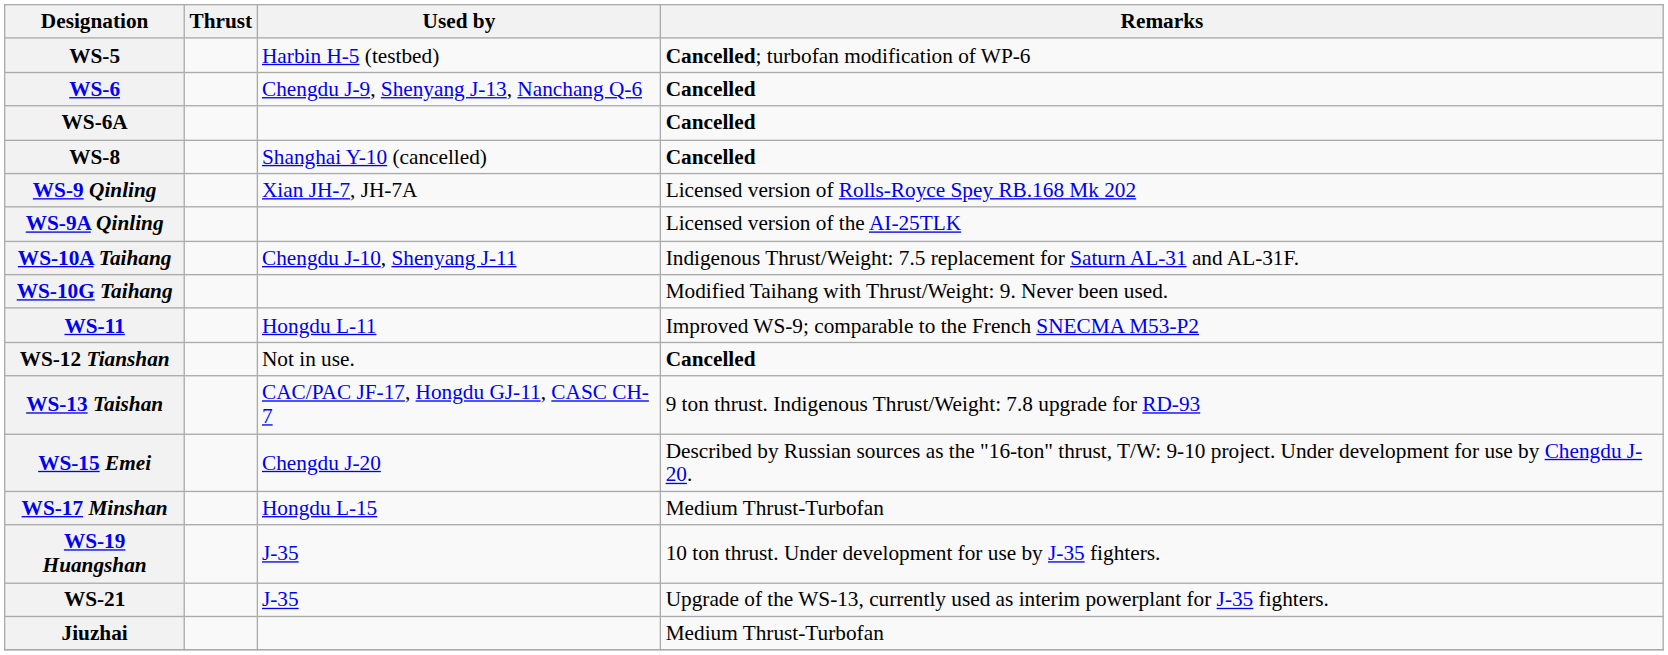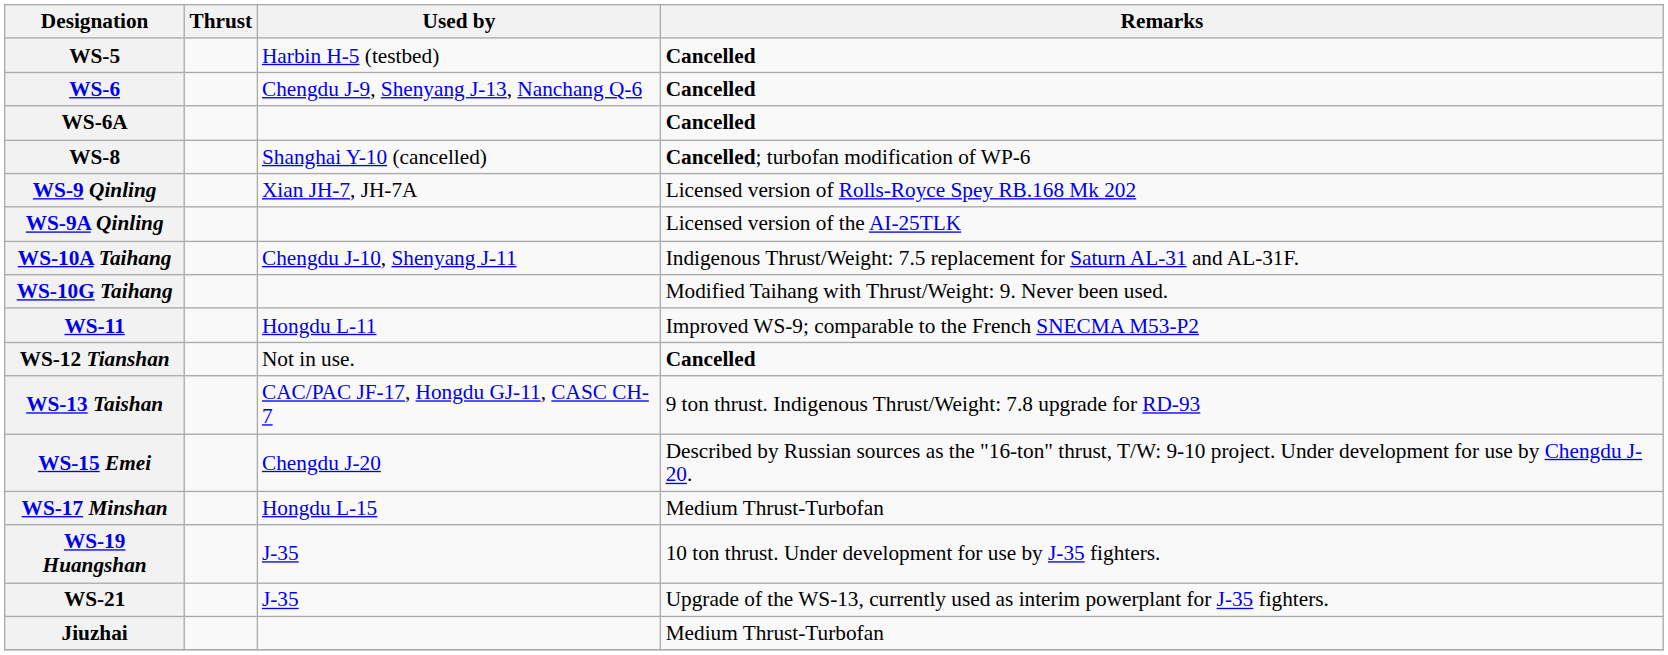WS-5 | Remarks: Cancelled; turbofan modification of WP-6 -> Cancelled
WS-8 | Remarks: Cancelled -> Cancelled; turbofan modification of WP-6
